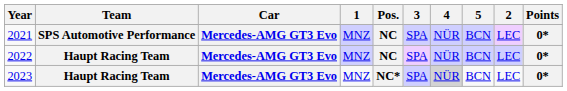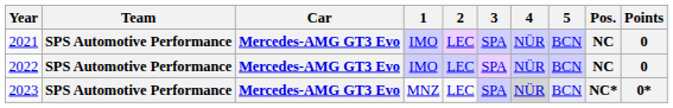columns swapped: 2 <-> Pos.
2021 | 1: MNZ -> IMO
2021 | Points: 0* -> 0
2022 | Team: Haupt Racing Team -> SPS Automotive Performance
2022 | 1: MNZ -> IMO
2022 | Points: 0* -> 0
2023 | Team: Haupt Racing Team -> SPS Automotive Performance
2023 | 5: no background -> lavender background
